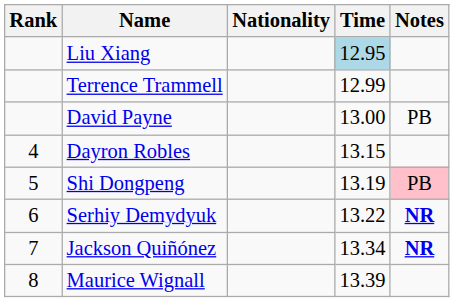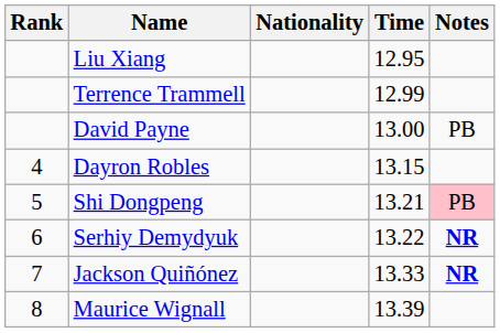Liu Xiang | Time: lightblue background -> no background
Shi Dongpeng | Time: 13.19 -> 13.21
Jackson Quiñónez | Time: 13.34 -> 13.33
